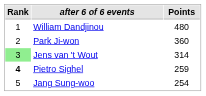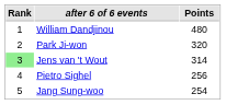Park Ji-won | Points: 360 -> 320
Pietro Sighel | Rank: bold -> normal
Pietro Sighel | Points: 259 -> 256
